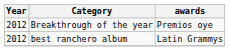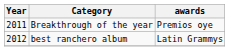Breakthrough of the year | Year: 2012 -> 2011
